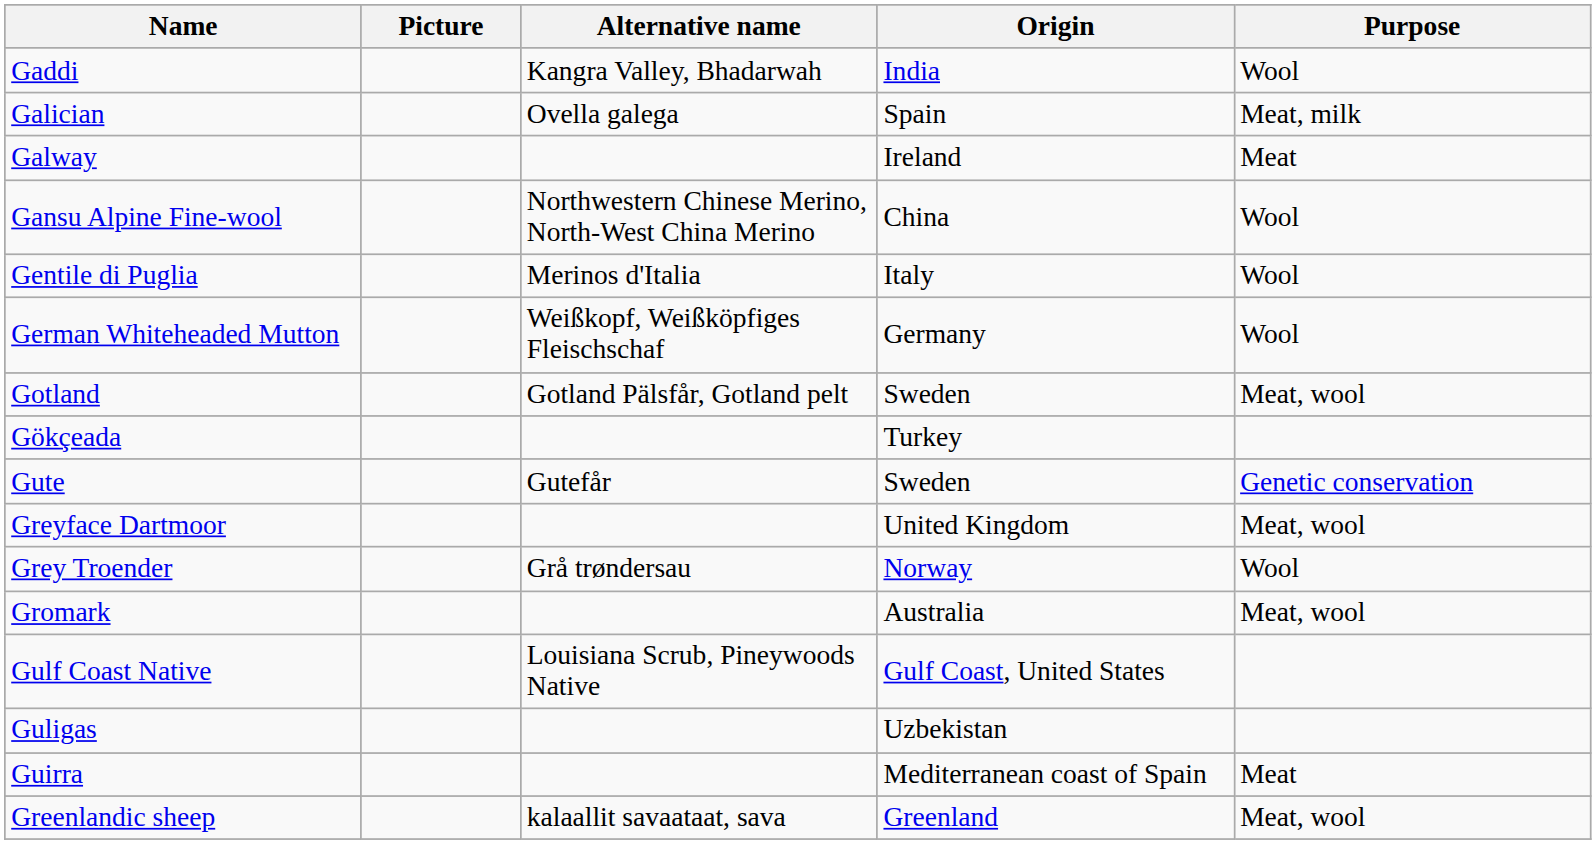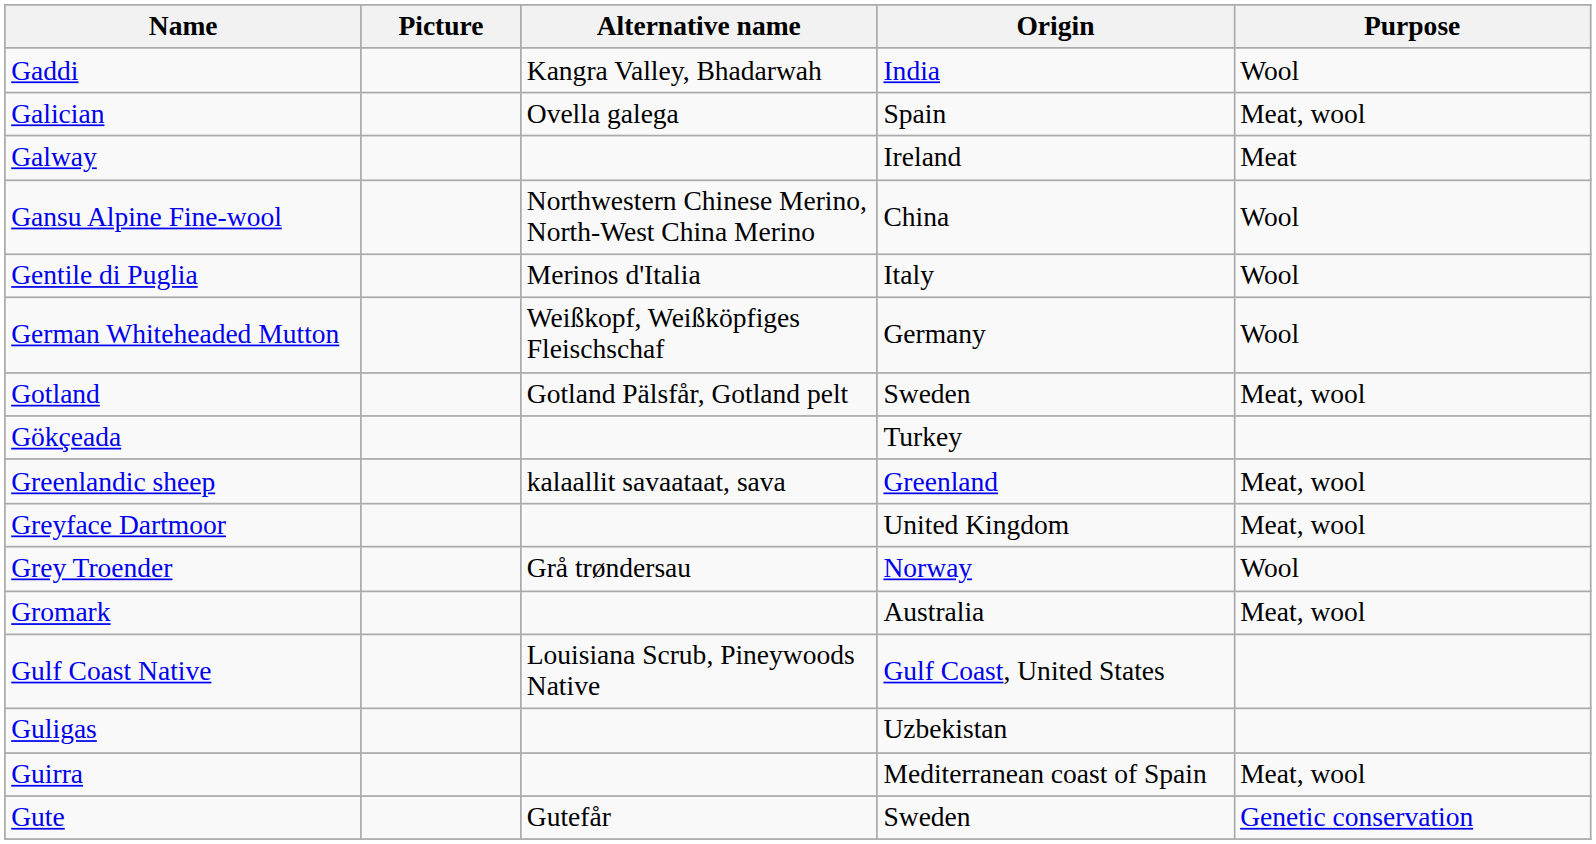Galician | Purpose: Meat, milk -> Meat, wool
rows swapped: Greenlandic sheep <-> Gute
Guirra | Purpose: Meat -> Meat, wool
